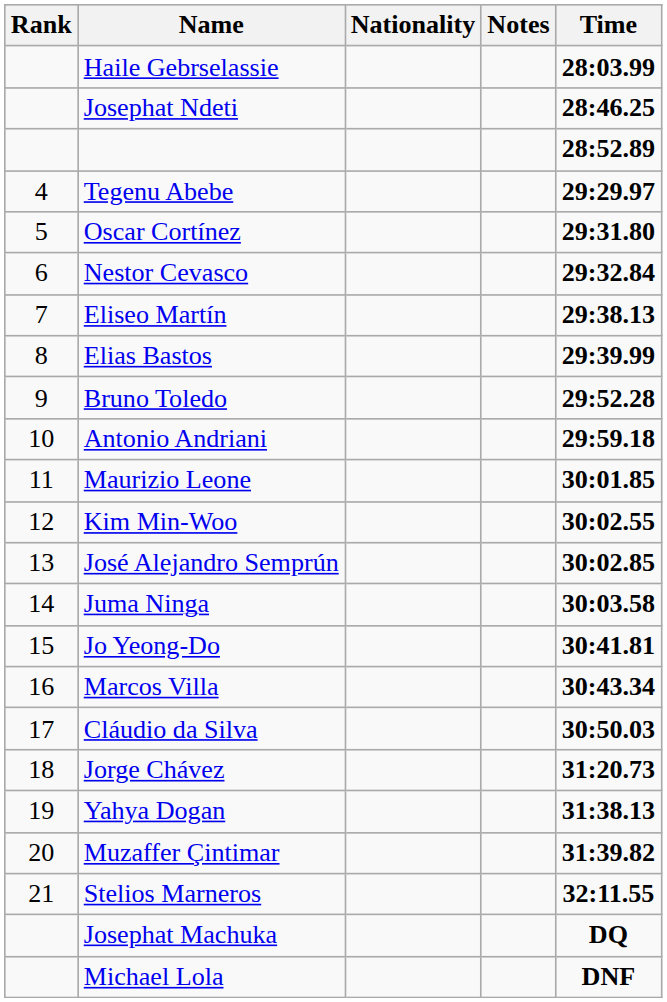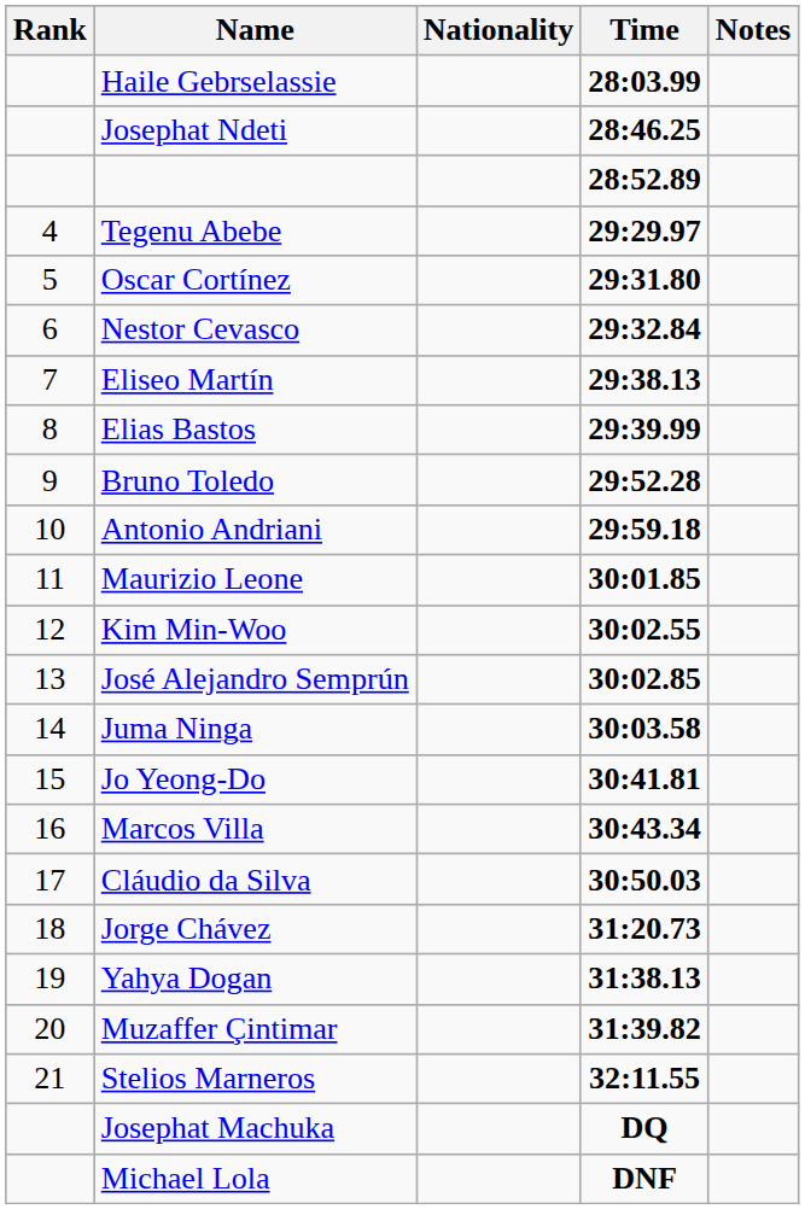columns swapped: Time <-> Notes
